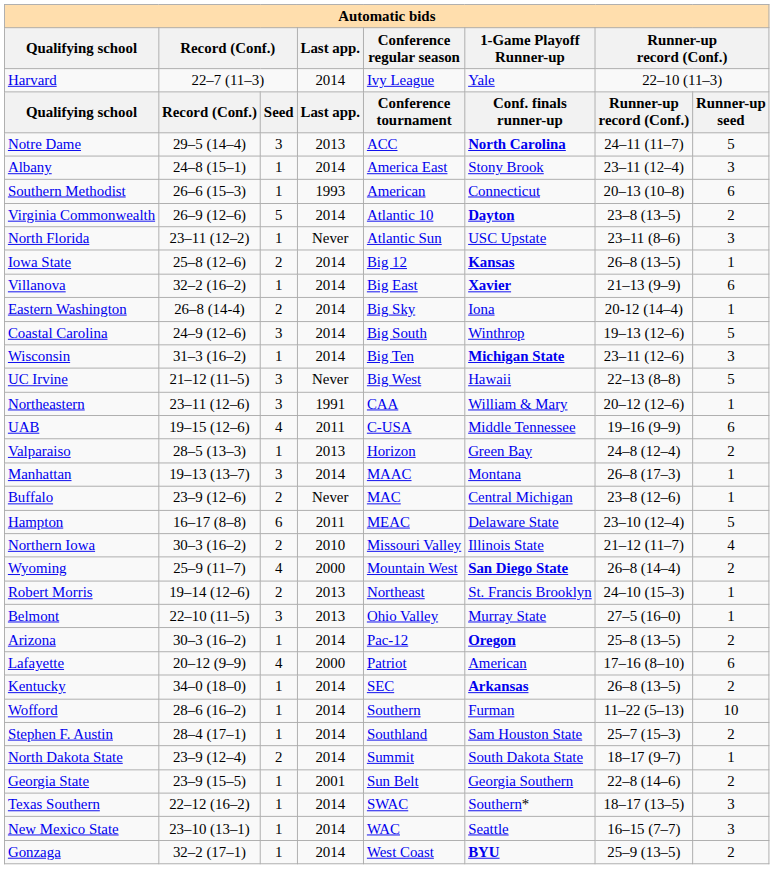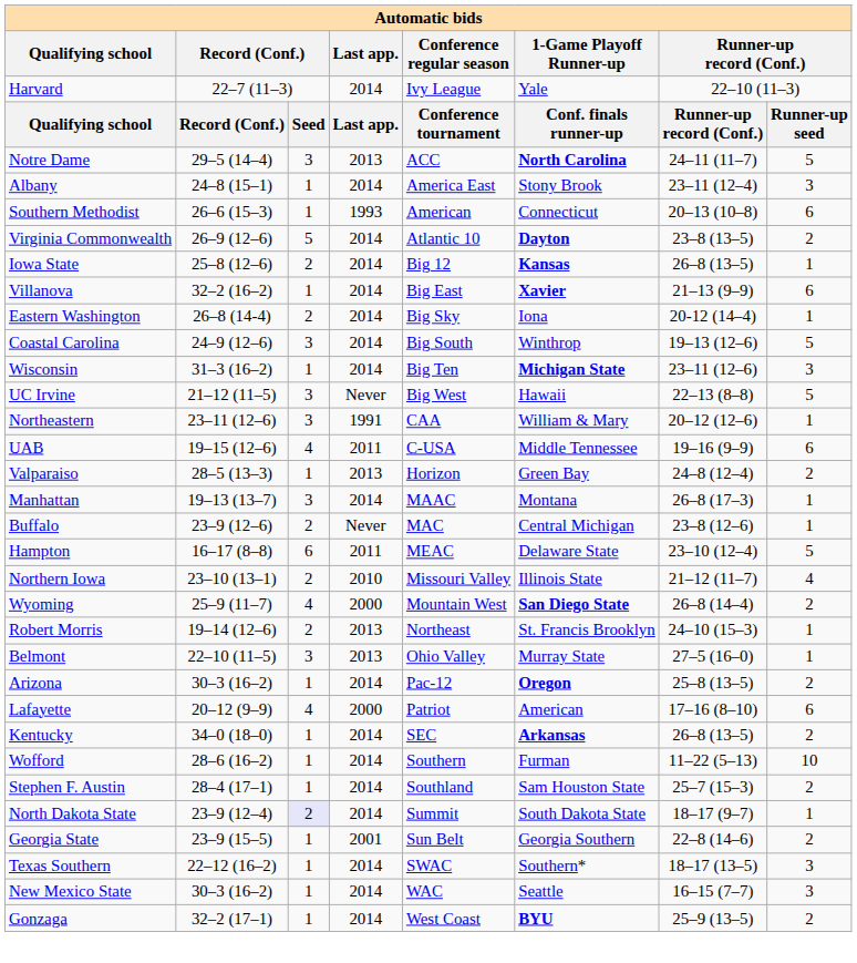- row: North Florida | 23–11 (12–2) | 1 | Never | Atlantic Sun | USC Upstate | 23–11 (8–6) | 3
Northern Iowa | column 2: 30–3 (16–2) -> 23–10 (13–1)
North Dakota State | column 3: no background -> lavender background
New Mexico State | column 2: 23–10 (13–1) -> 30–3 (16–2)
